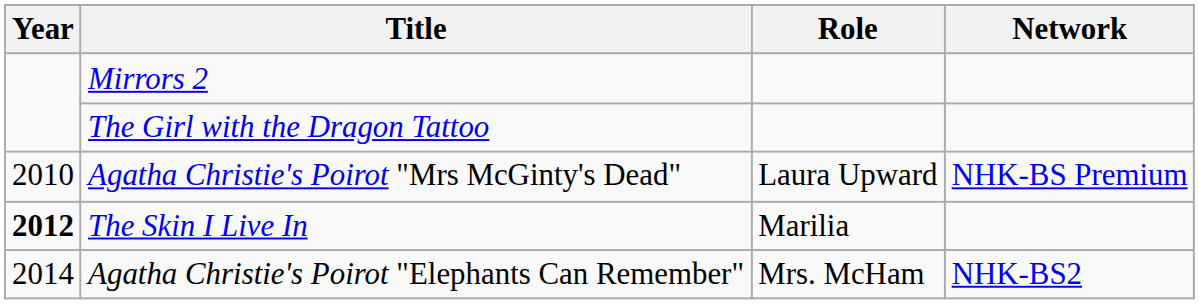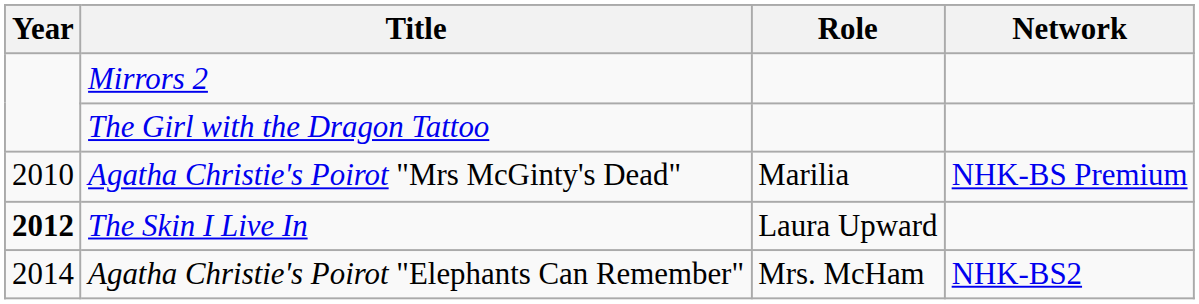Agatha Christie's Poirot "Mrs McGinty's Dead" | Role: Laura Upward -> Marilia
The Skin I Live In | Role: Marilia -> Laura Upward
